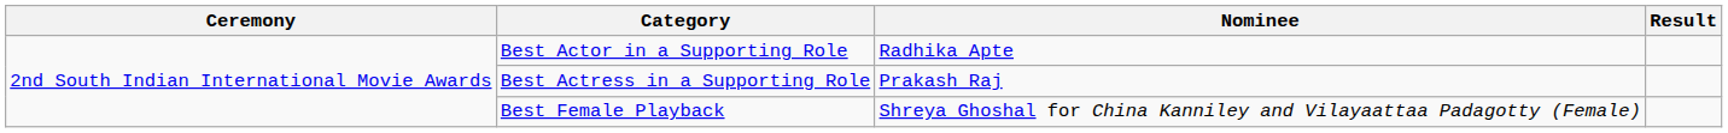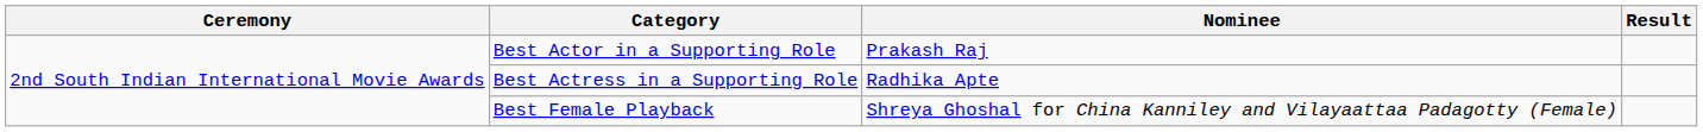Best Actor in a Supporting Role | Nominee: Radhika Apte -> Prakash Raj
Best Actress in a Supporting Role | Nominee: Prakash Raj -> Radhika Apte
